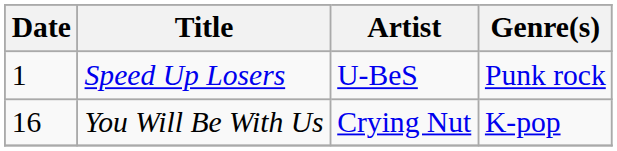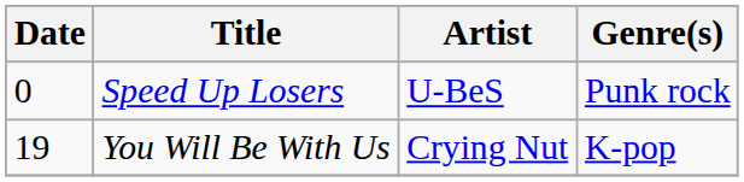Speed Up Losers | Date: 1 -> 0
You Will Be With Us | Date: 16 -> 19
